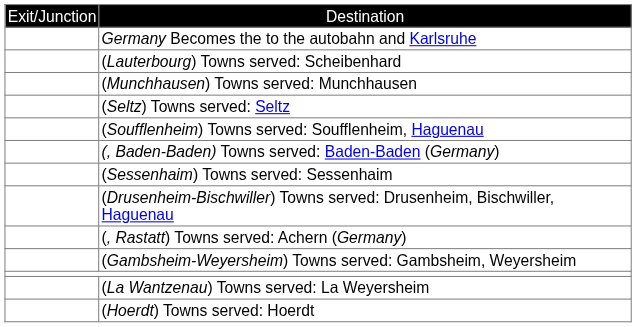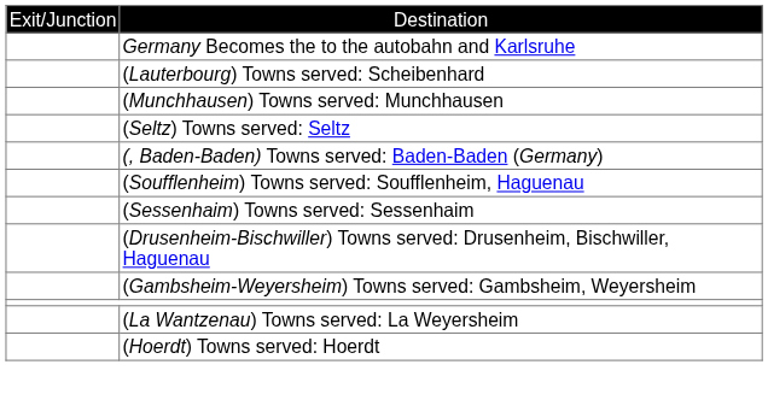rows swapped: (, Baden-Baden) Towns served: Baden-Baden (Germany) <-> (Soufflenheim) Towns served: Soufflenheim, Haguenau
- row: (, Rastatt) Towns served: Achern (Germany)
